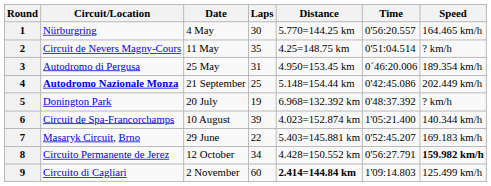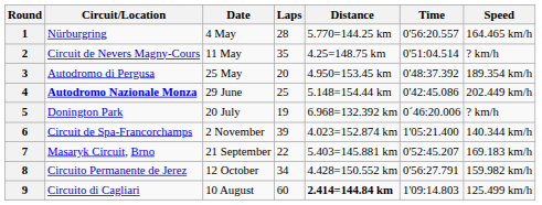1 | Laps: 30 -> 28
3 | Laps: 31 -> 20
3 | Time: 0´46:20.006 -> 0'48:37.392
4 | Date: 21 September -> 29 June
5 | Time: 0'48:37.392 -> 0´46:20.006
6 | Date: 10 August -> 2 November
7 | Date: 29 June -> 21 September
8 | Speed: bold -> normal
9 | Date: 2 November -> 10 August
